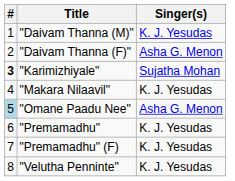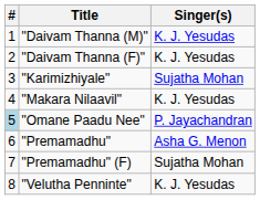"Daivam Thanna (F)" | Singer(s): Asha G. Menon -> K. J. Yesudas
"Karimizhiyale" | #: bold -> normal
"Omane Paadu Nee" | Singer(s): Asha G. Menon -> P. Jayachandran
"Premamadhu" | Singer(s): K. J. Yesudas -> Asha G. Menon
"Premamadhu" (F) | Singer(s): K. J. Yesudas -> Sujatha Mohan
